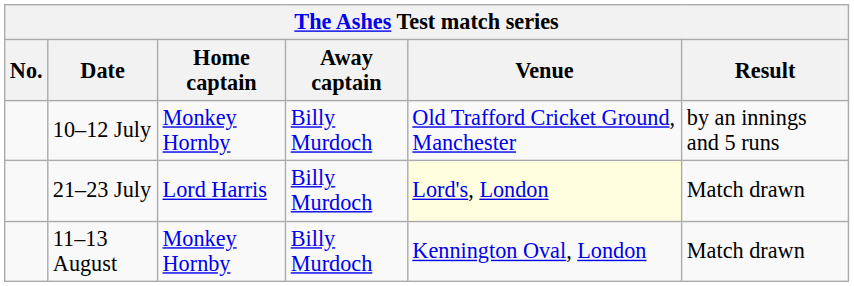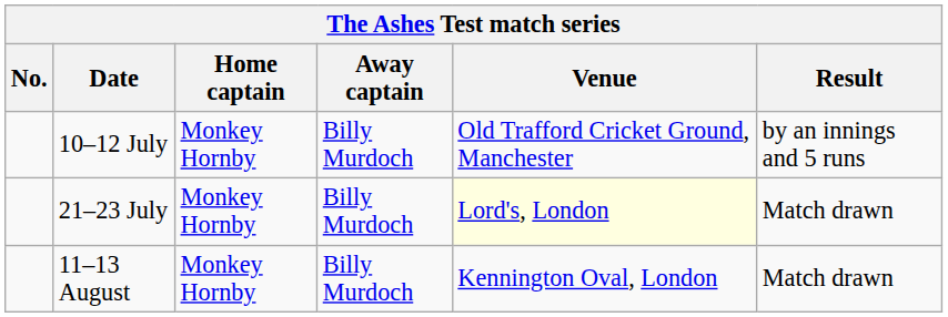21–23 July | Home captain: Lord Harris -> Monkey Hornby
